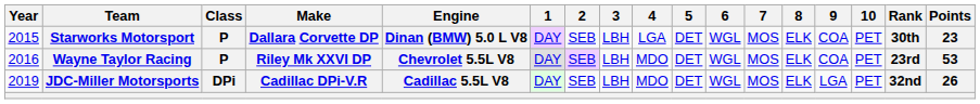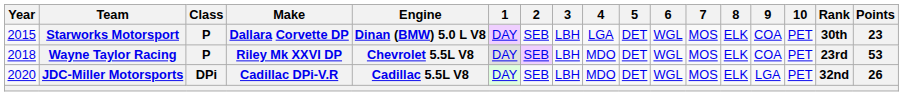Wayne Taylor Racing | Year: 2016 -> 2018
JDC-Miller Motorsports | Year: 2019 -> 2020
